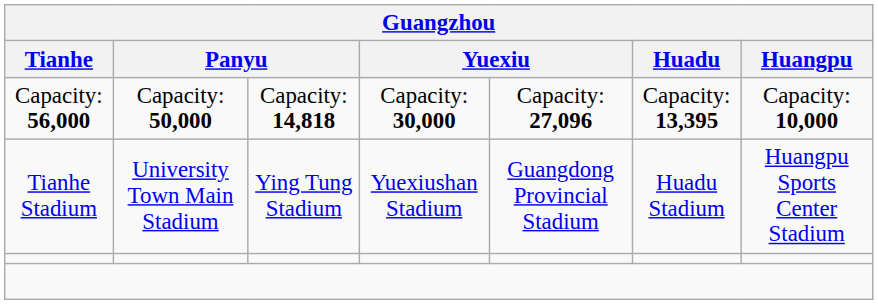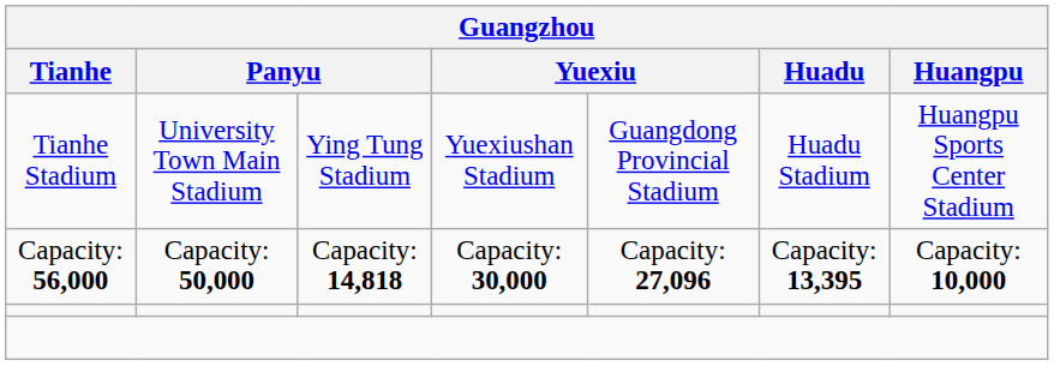rows swapped: Tianhe Stadium <-> Capacity: 56,000
